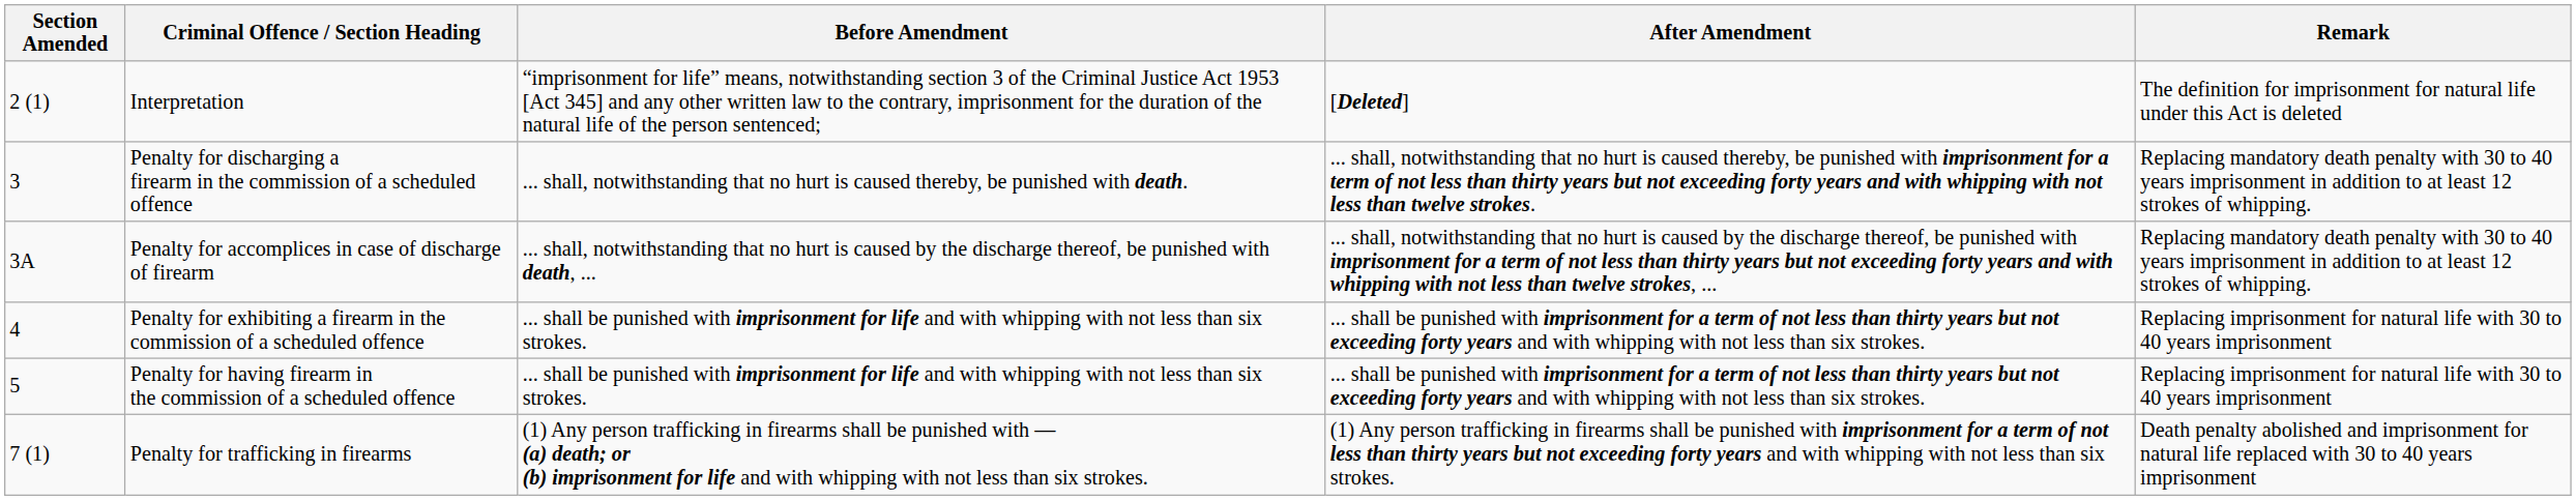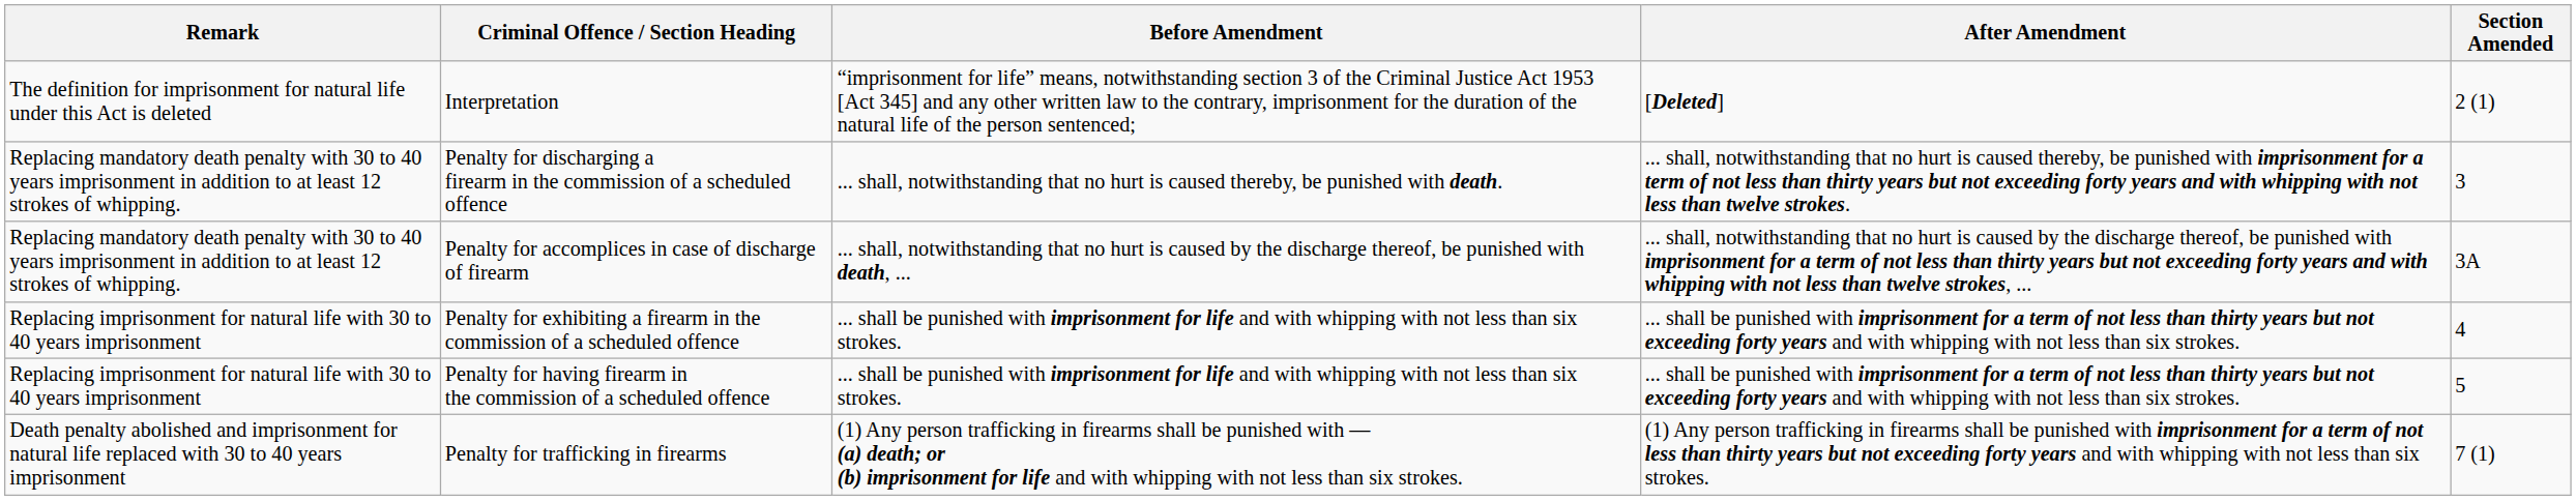columns swapped: Section Amended <-> Remark
